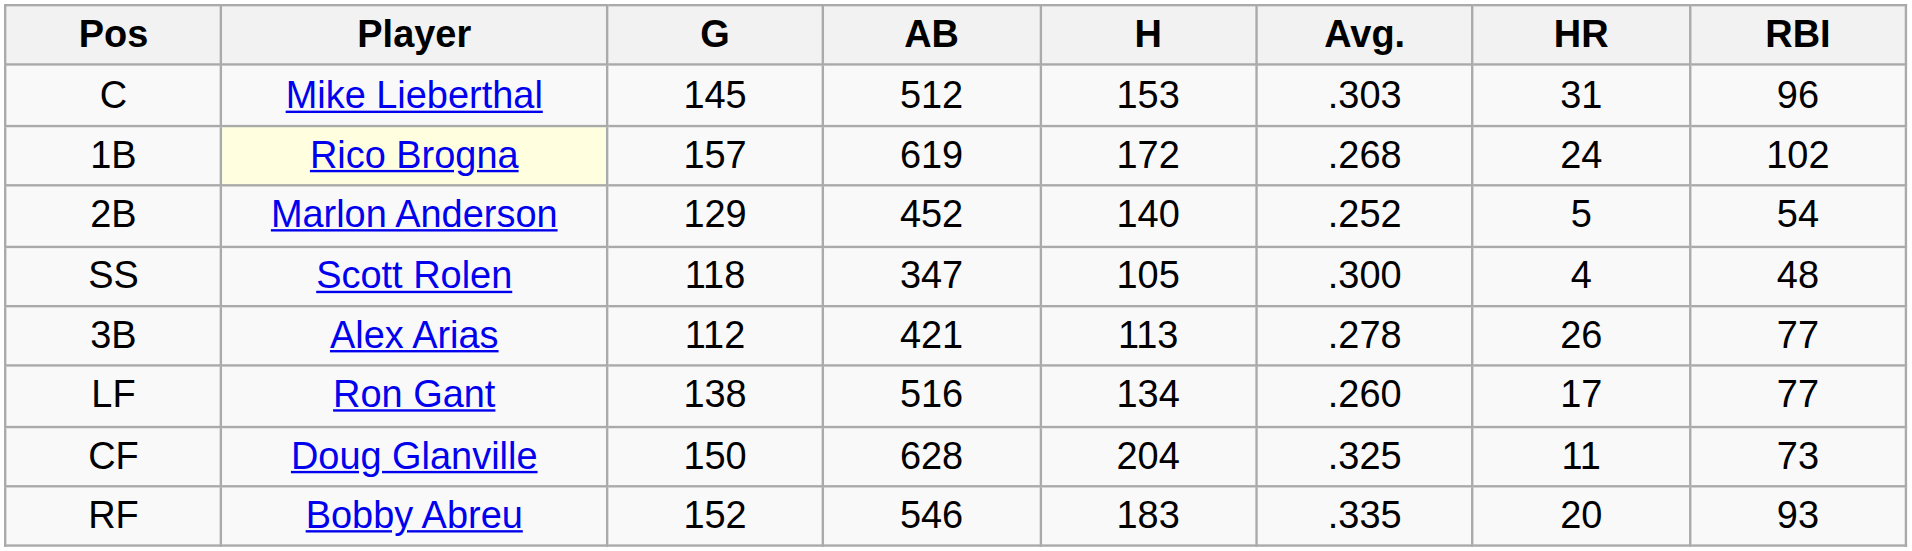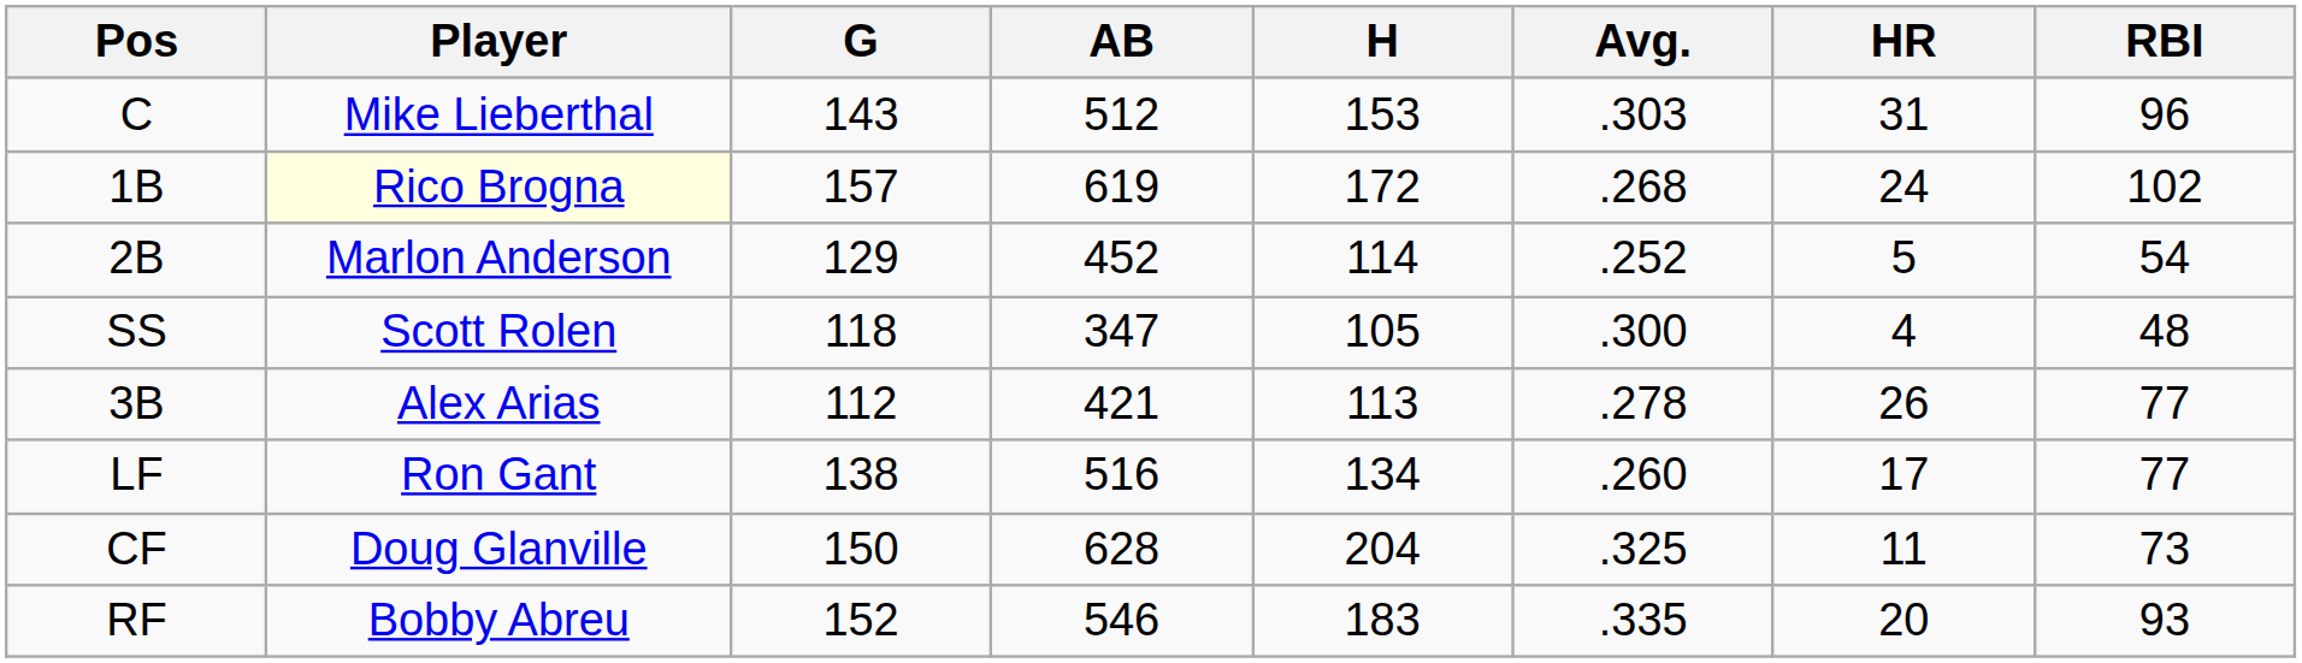C | G: 145 -> 143
2B | H: 140 -> 114
